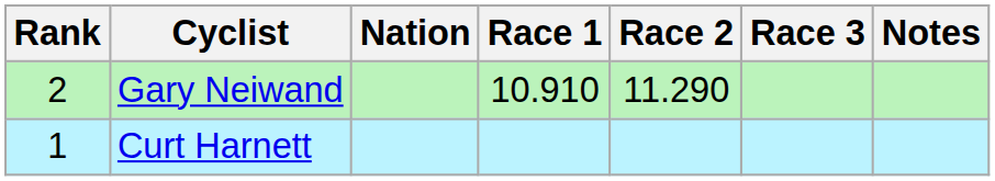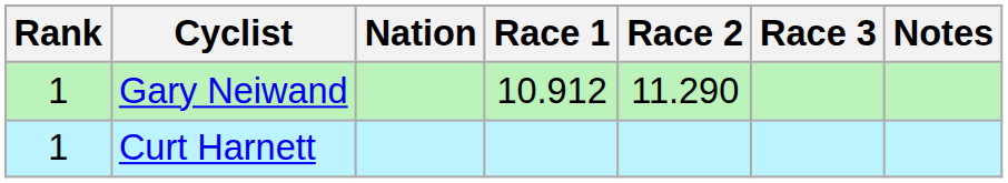Gary Neiwand | Rank: 2 -> 1
Gary Neiwand | Race 1: 10.910 -> 10.912
